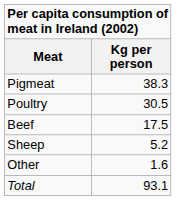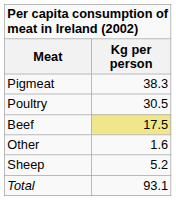Beef | Kg per person: no background -> khaki background
rows swapped: Sheep <-> Other
